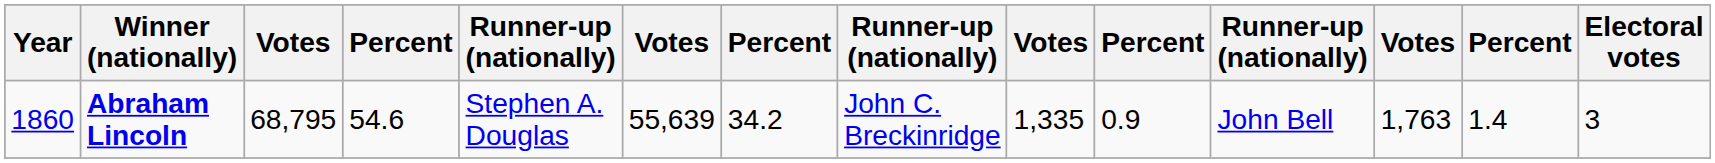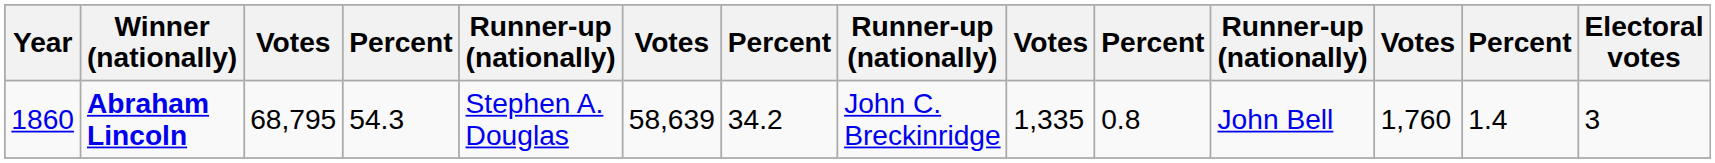Abraham Lincoln | column 4: 54.6 -> 54.3
Abraham Lincoln | column 6: 55,639 -> 58,639
Abraham Lincoln | column 10: 0.9 -> 0.8
Abraham Lincoln | column 12: 1,763 -> 1,760
